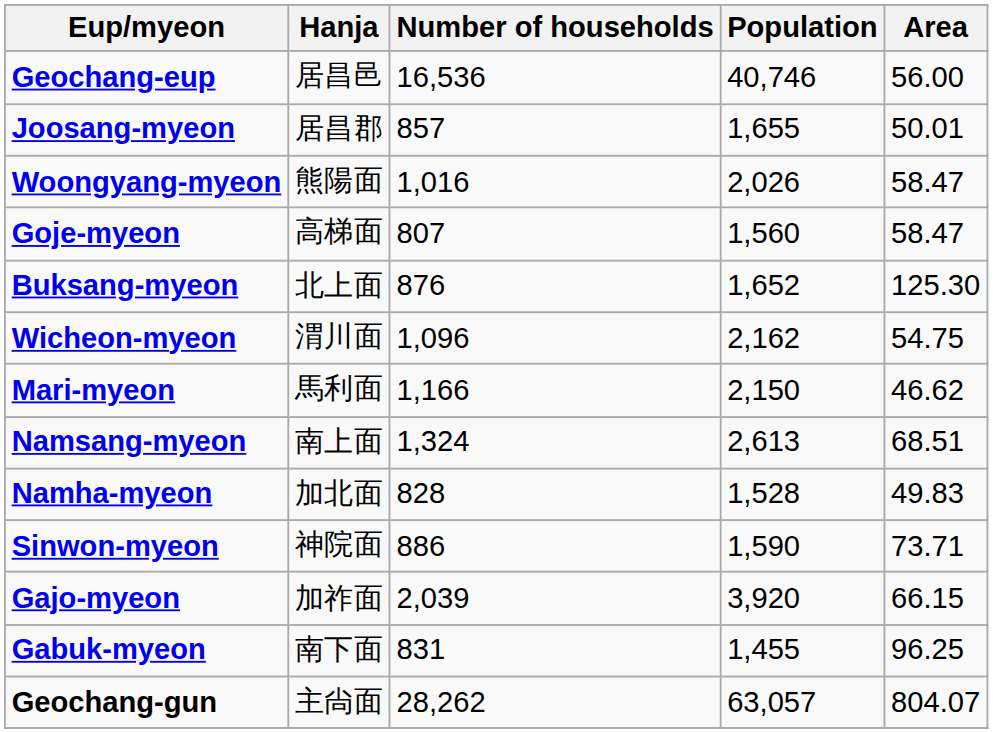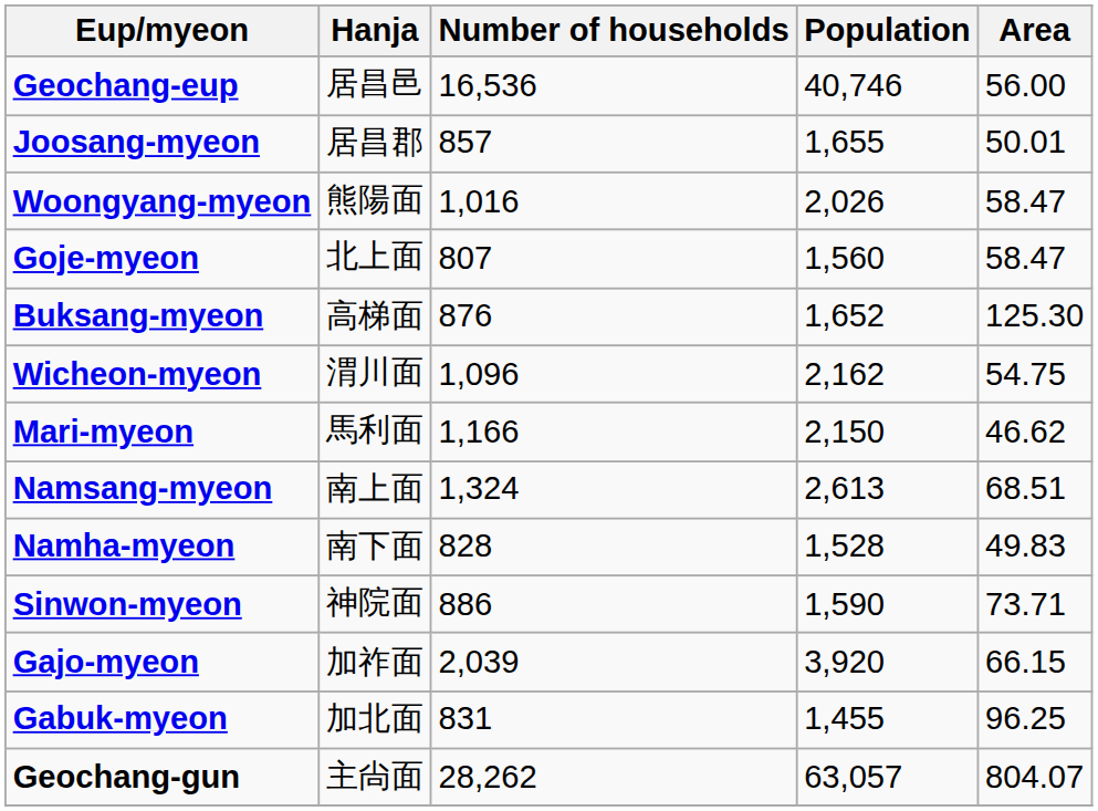Goje-myeon | Hanja: 高梯面 -> 北上面
Buksang-myeon | Hanja: 北上面 -> 高梯面
Namha-myeon | Hanja: 加北面 -> 南下面
Gabuk-myeon | Hanja: 南下面 -> 加北面
